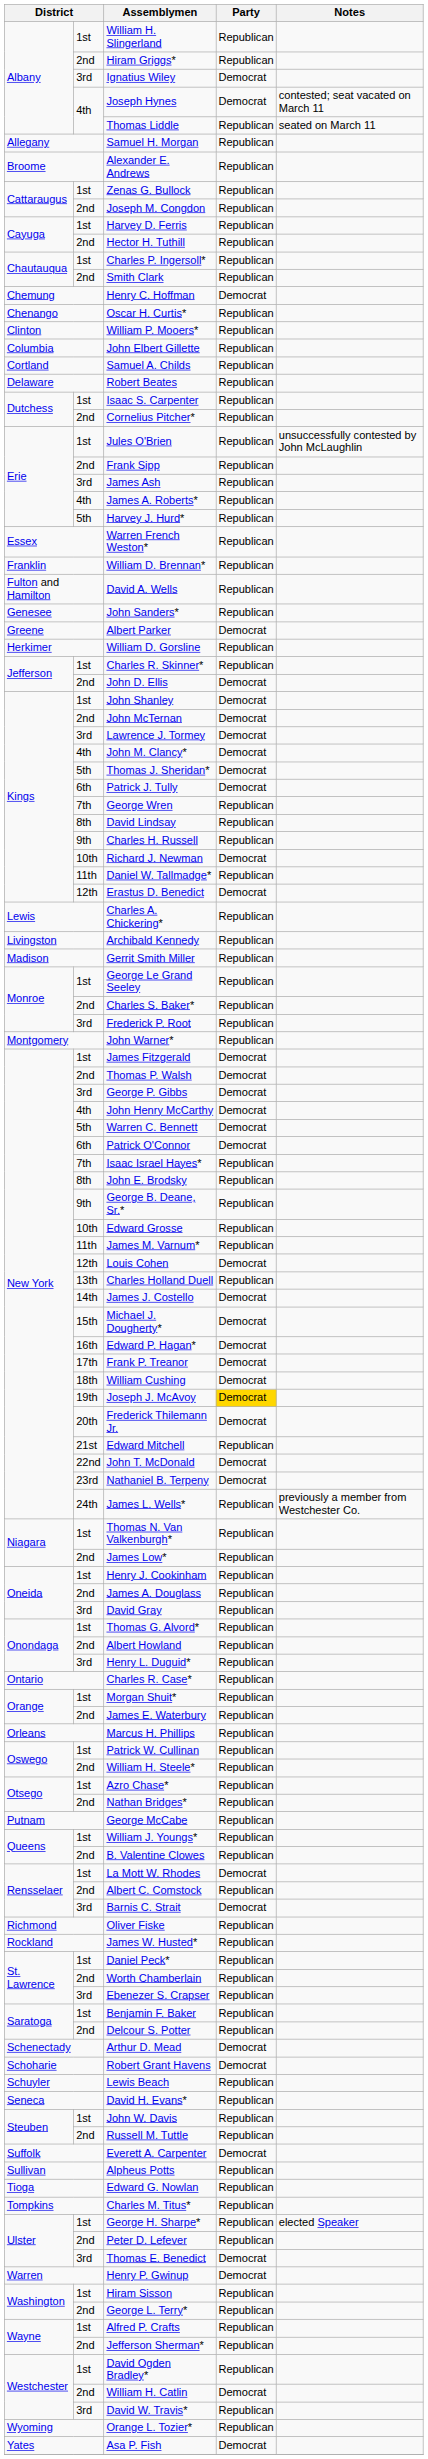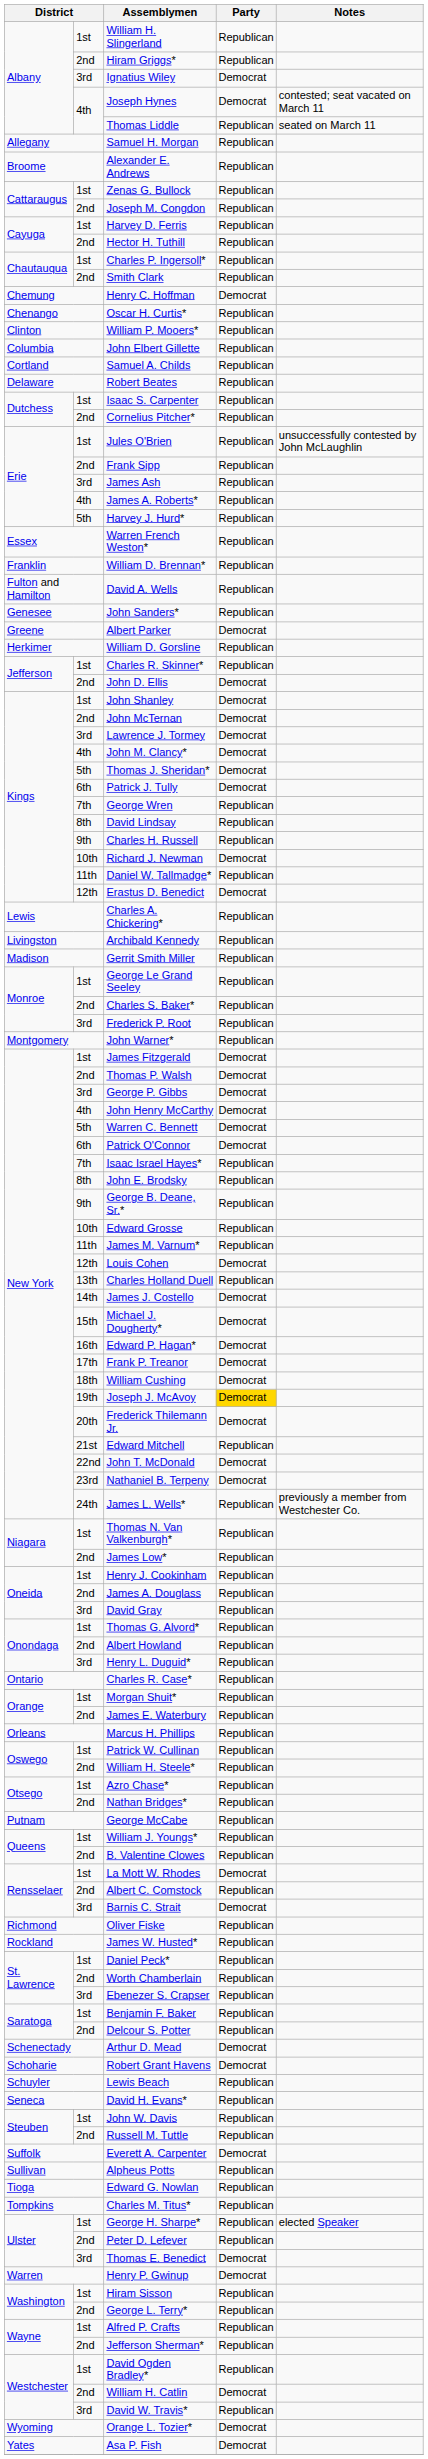Orange L. Tozier* | Party: Republican -> Democrat
